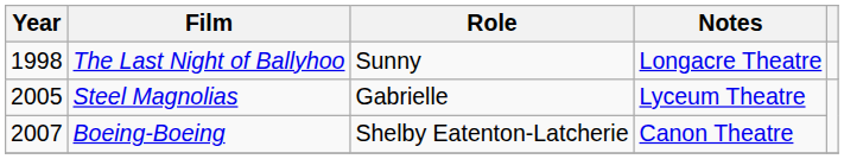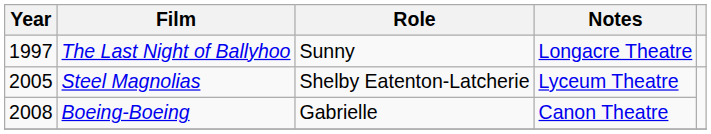The Last Night of Ballyhoo | Year: 1998 -> 1997
Steel Magnolias | Role: Gabrielle -> Shelby Eatenton-Latcherie
Boeing-Boeing | Year: 2007 -> 2008
Boeing-Boeing | Role: Shelby Eatenton-Latcherie -> Gabrielle
